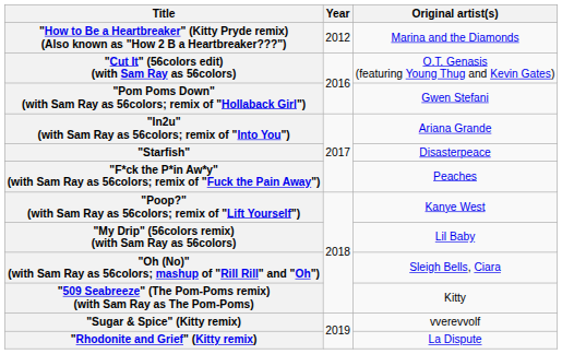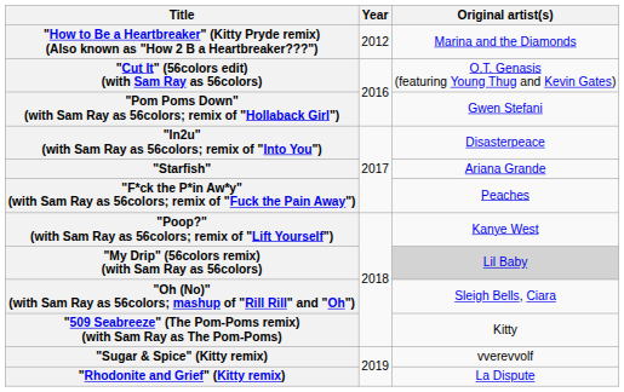"In2u" (with Sam Ray as 56colors; remix of "Into You") | Original artist(s): Ariana Grande -> Disasterpeace
"Starfish" | Original artist(s): Disasterpeace -> Ariana Grande
"My Drip" (56colors remix) (with Sam Ray as 56colors) | Original artist(s): no background -> lightgrey background
